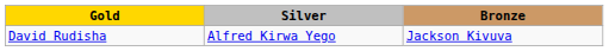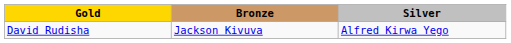columns swapped: Silver <-> Bronze
